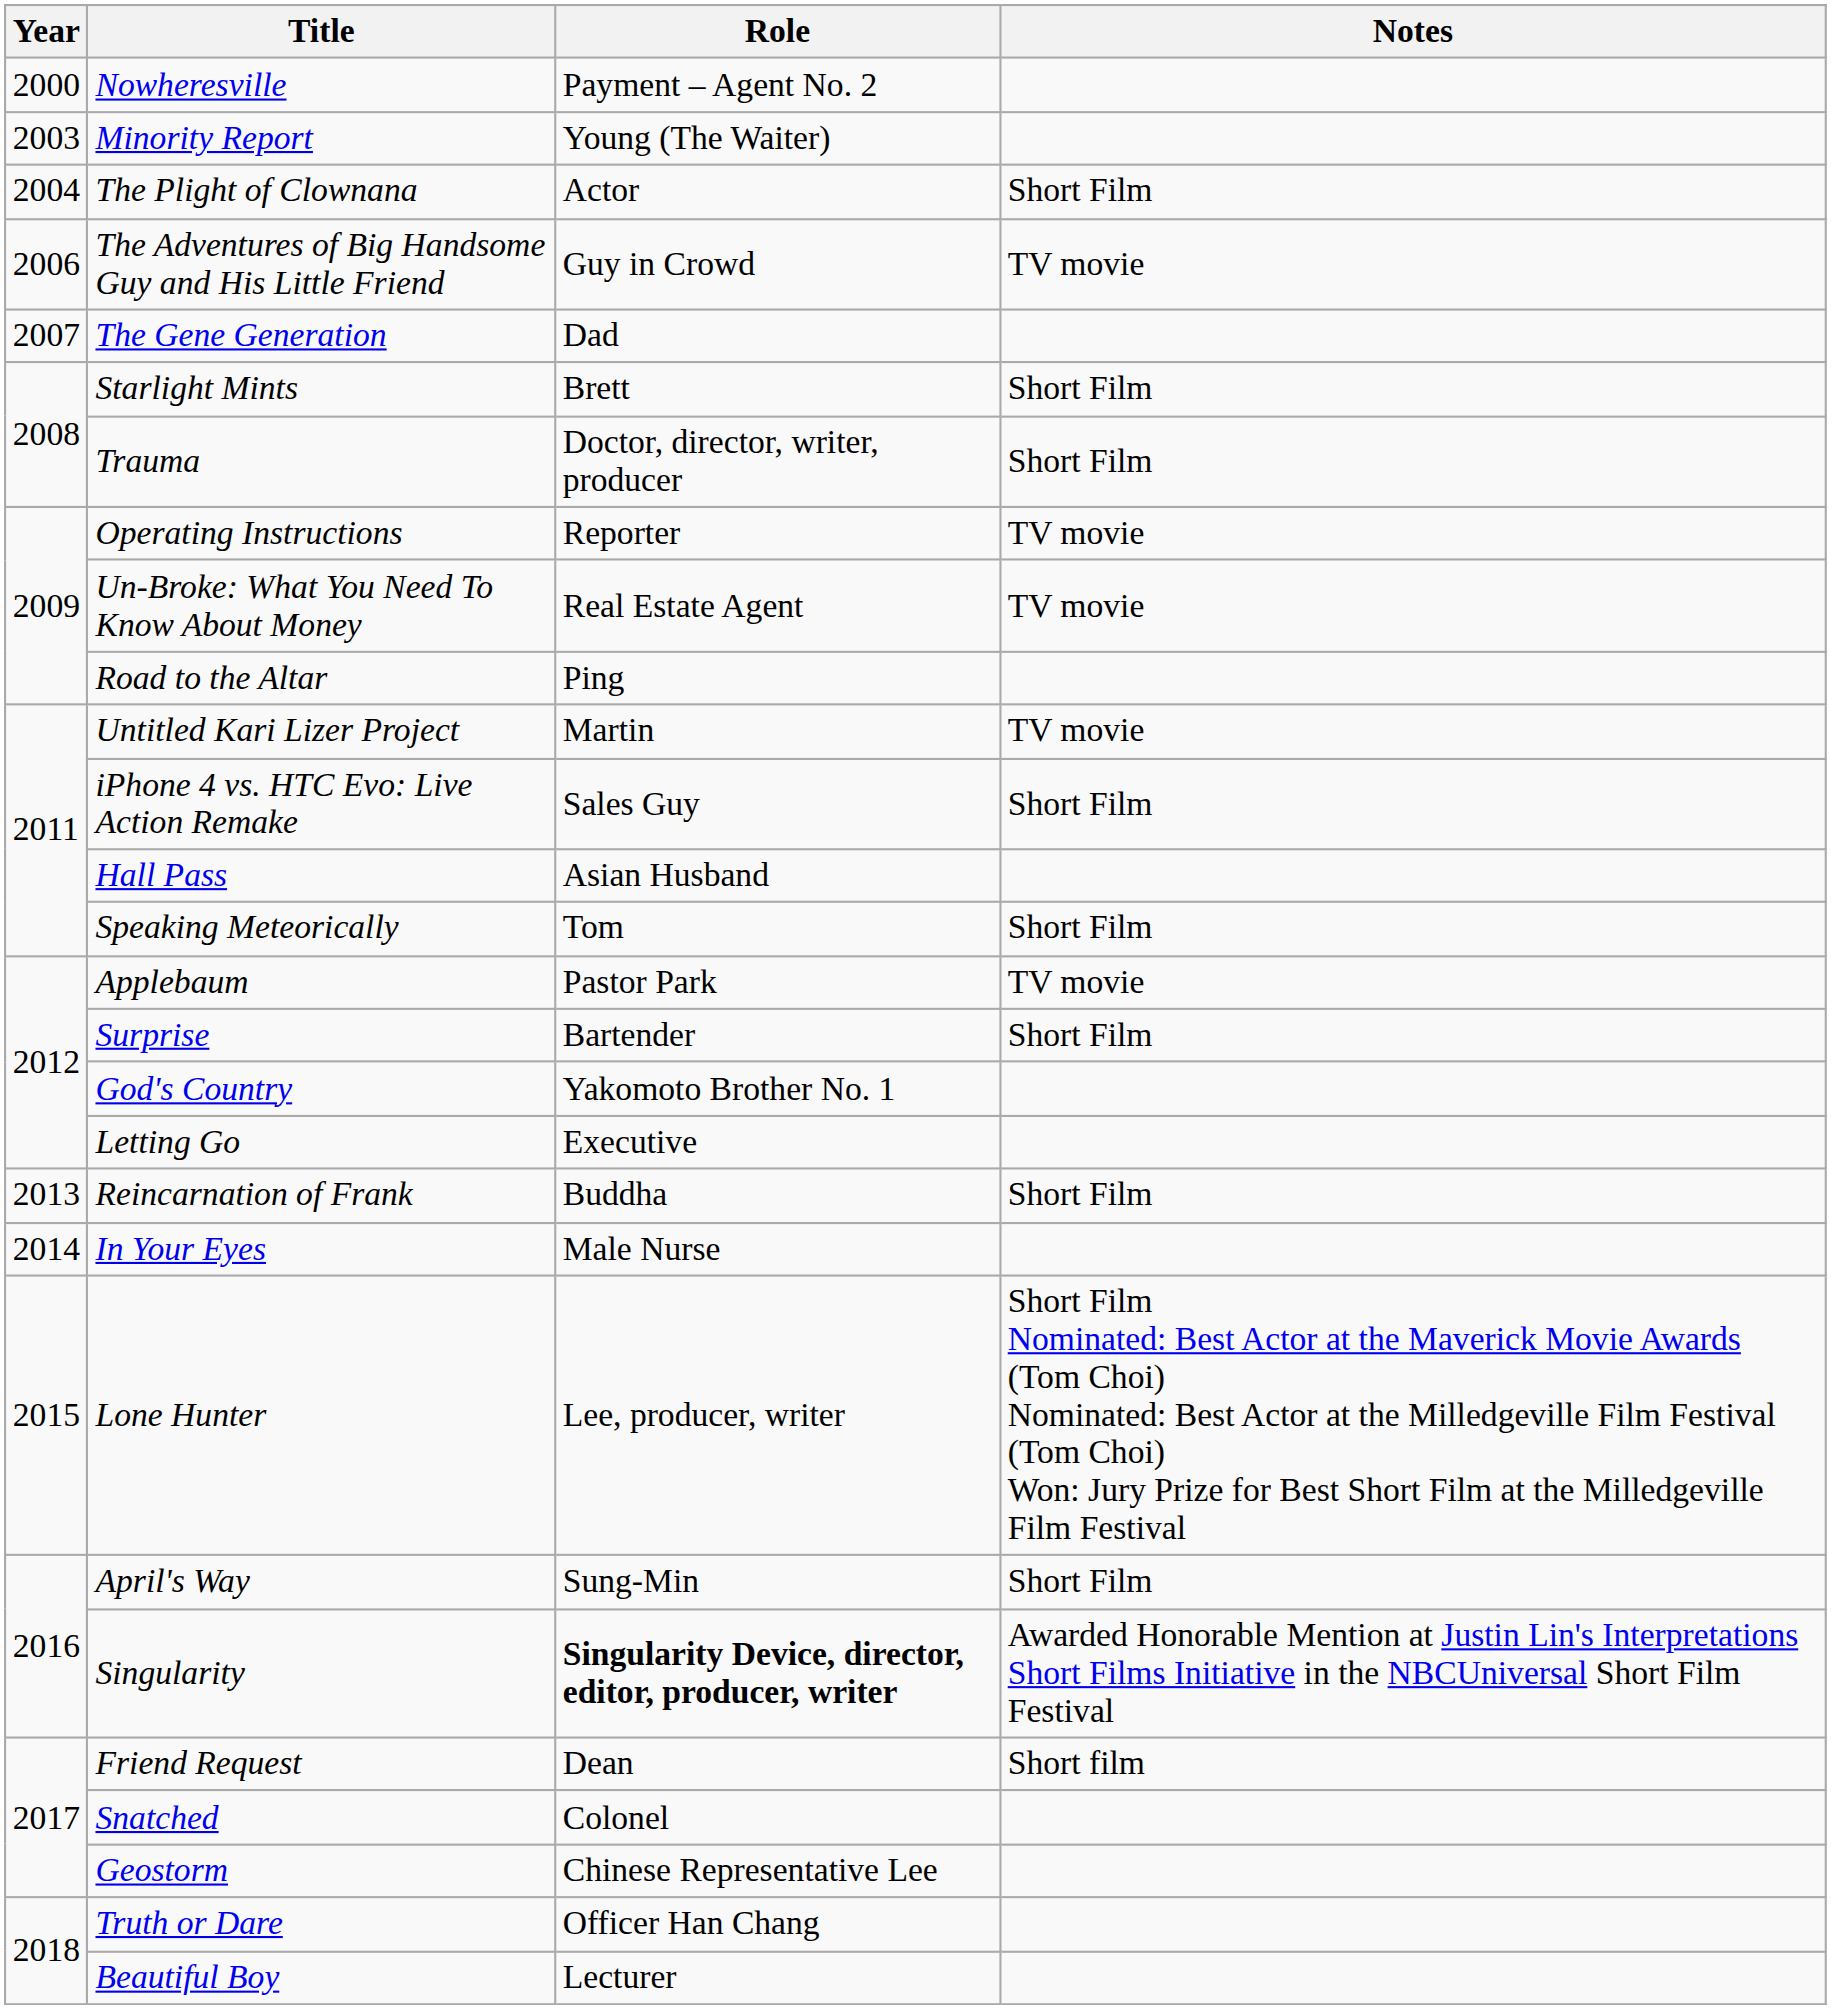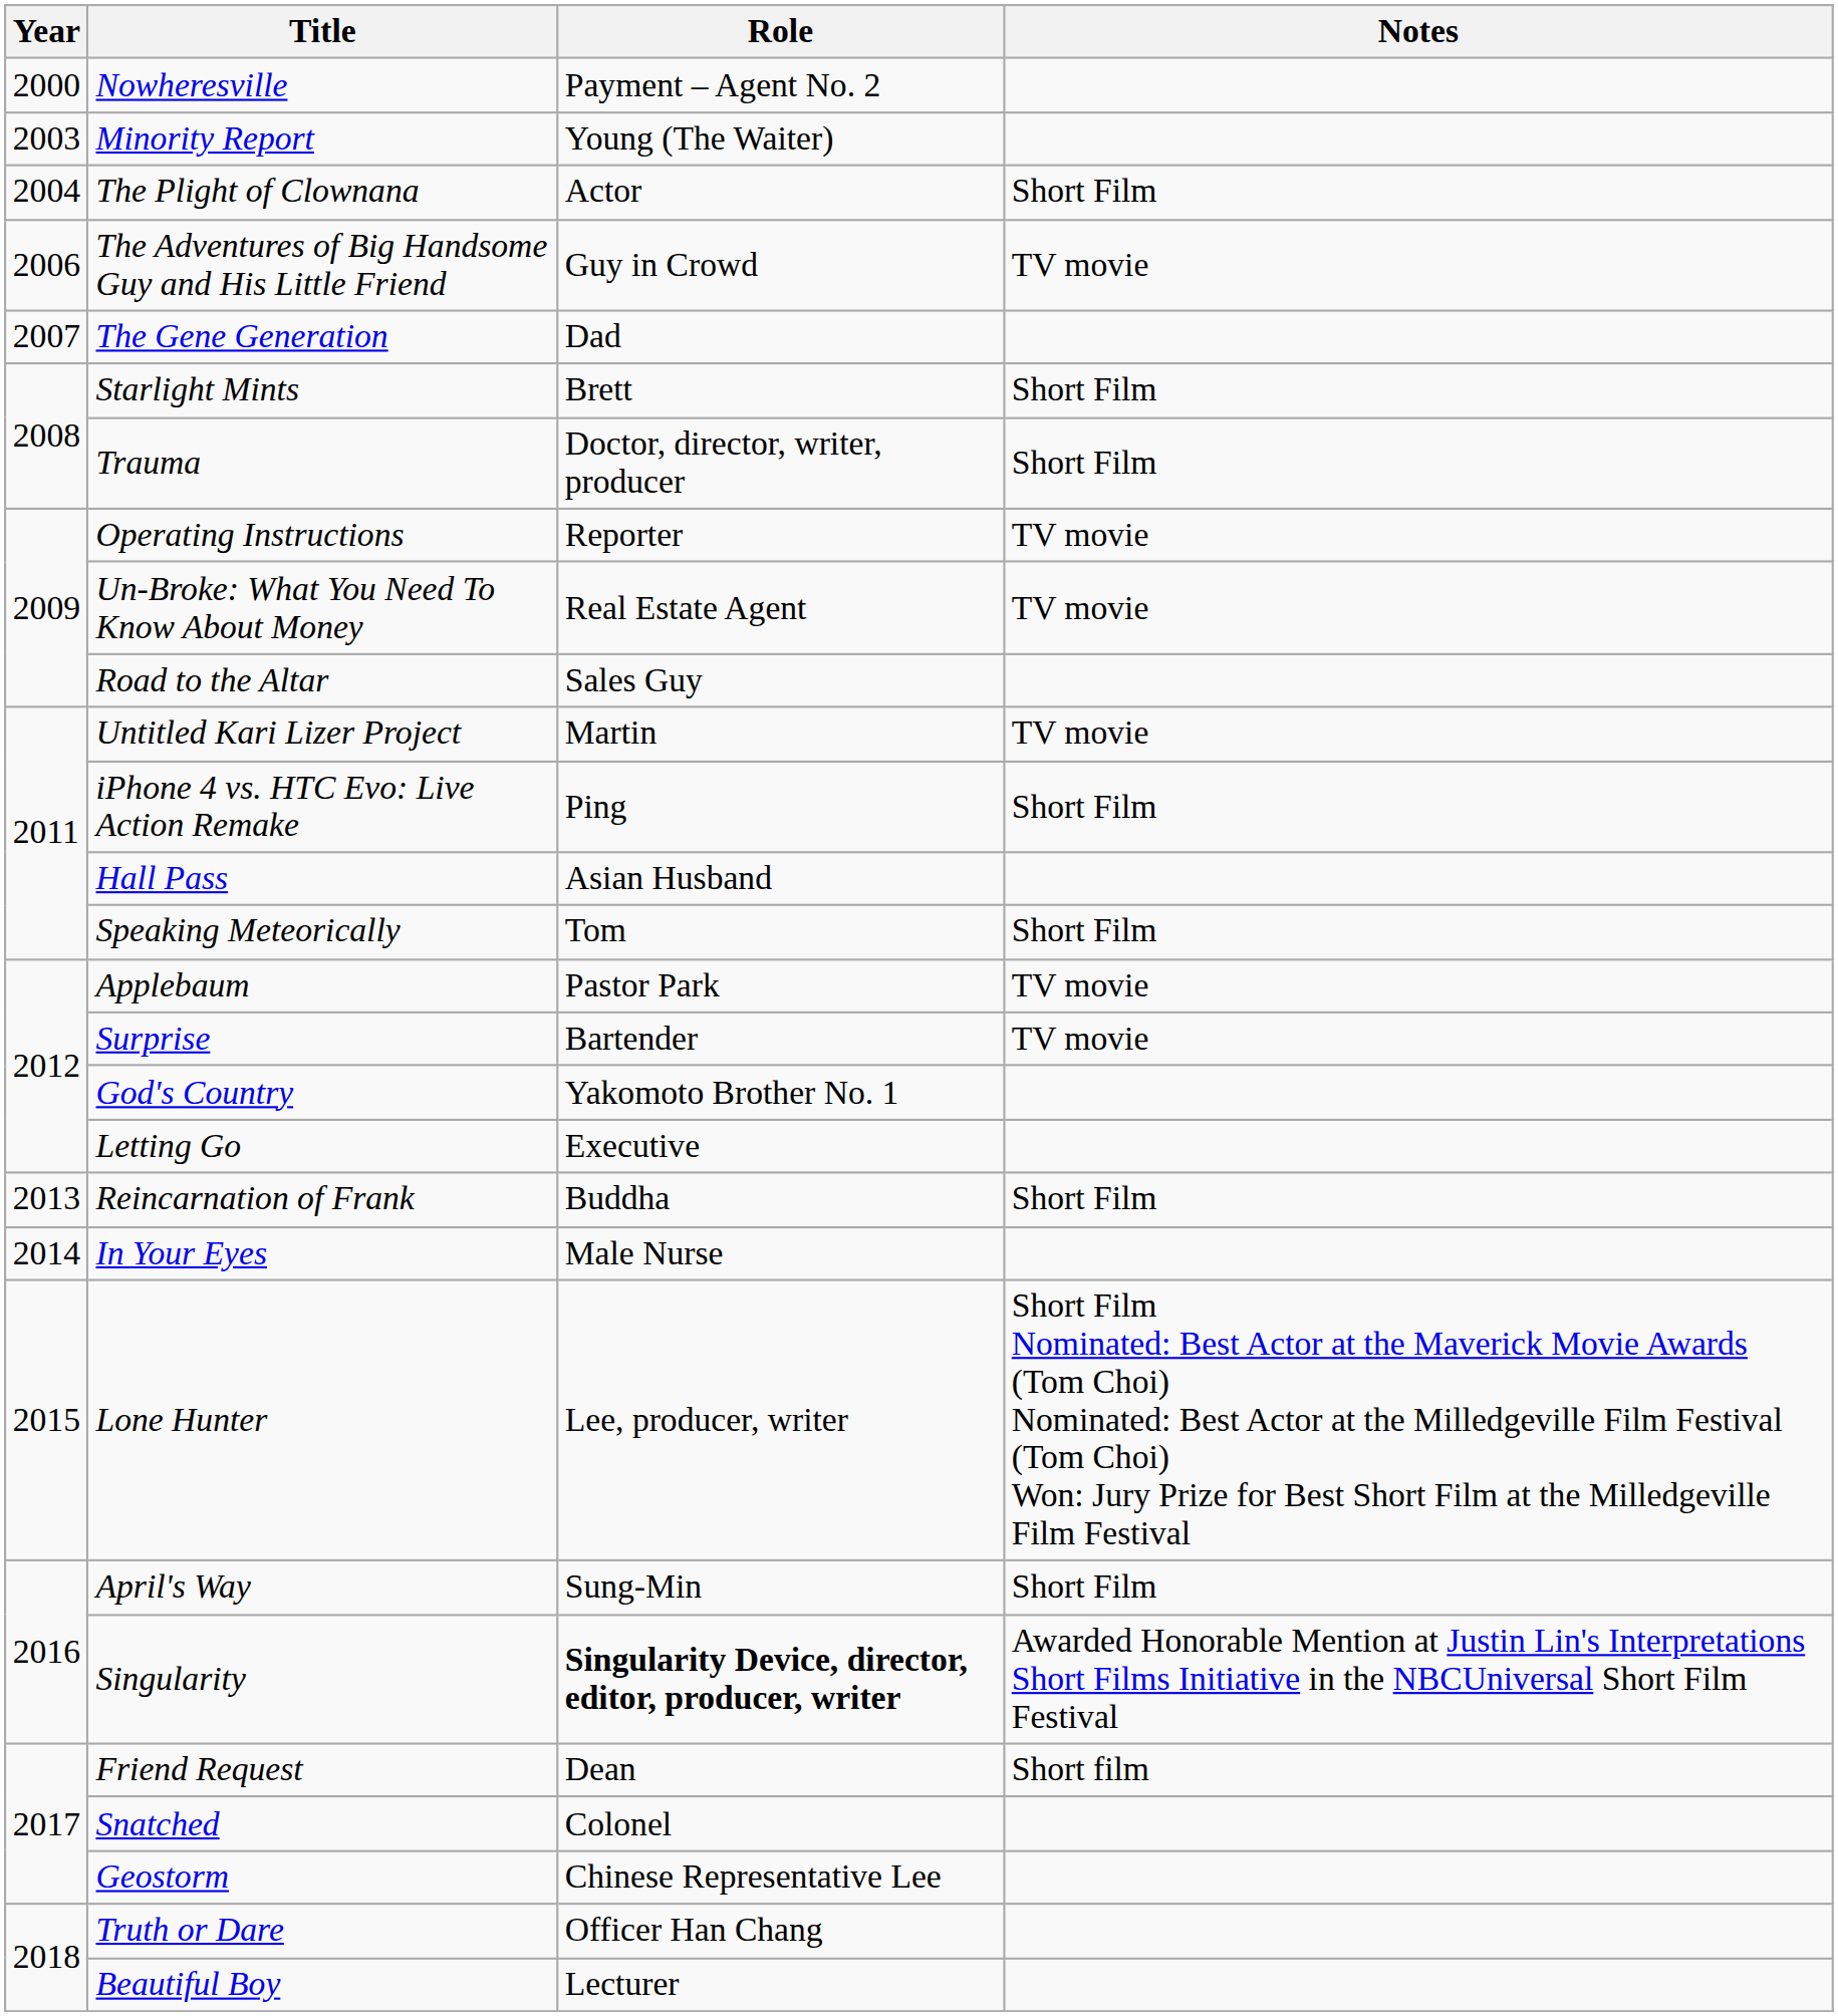Road to the Altar | Role: Ping -> Sales Guy
iPhone 4 vs. HTC Evo: Live Action Remake | Role: Sales Guy -> Ping
Surprise | Notes: Short Film -> TV movie
